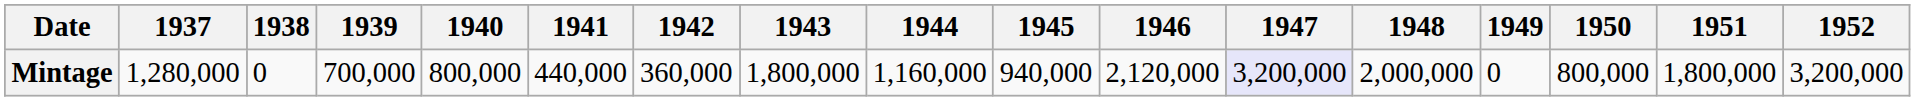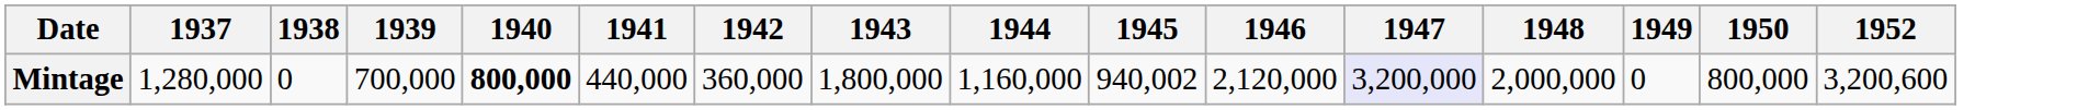- column: 1951 | 1,800,000
Mintage | 1940: normal -> bold
Mintage | 1945: 940,000 -> 940,002
Mintage | 1952: 3,200,000 -> 3,200,600
